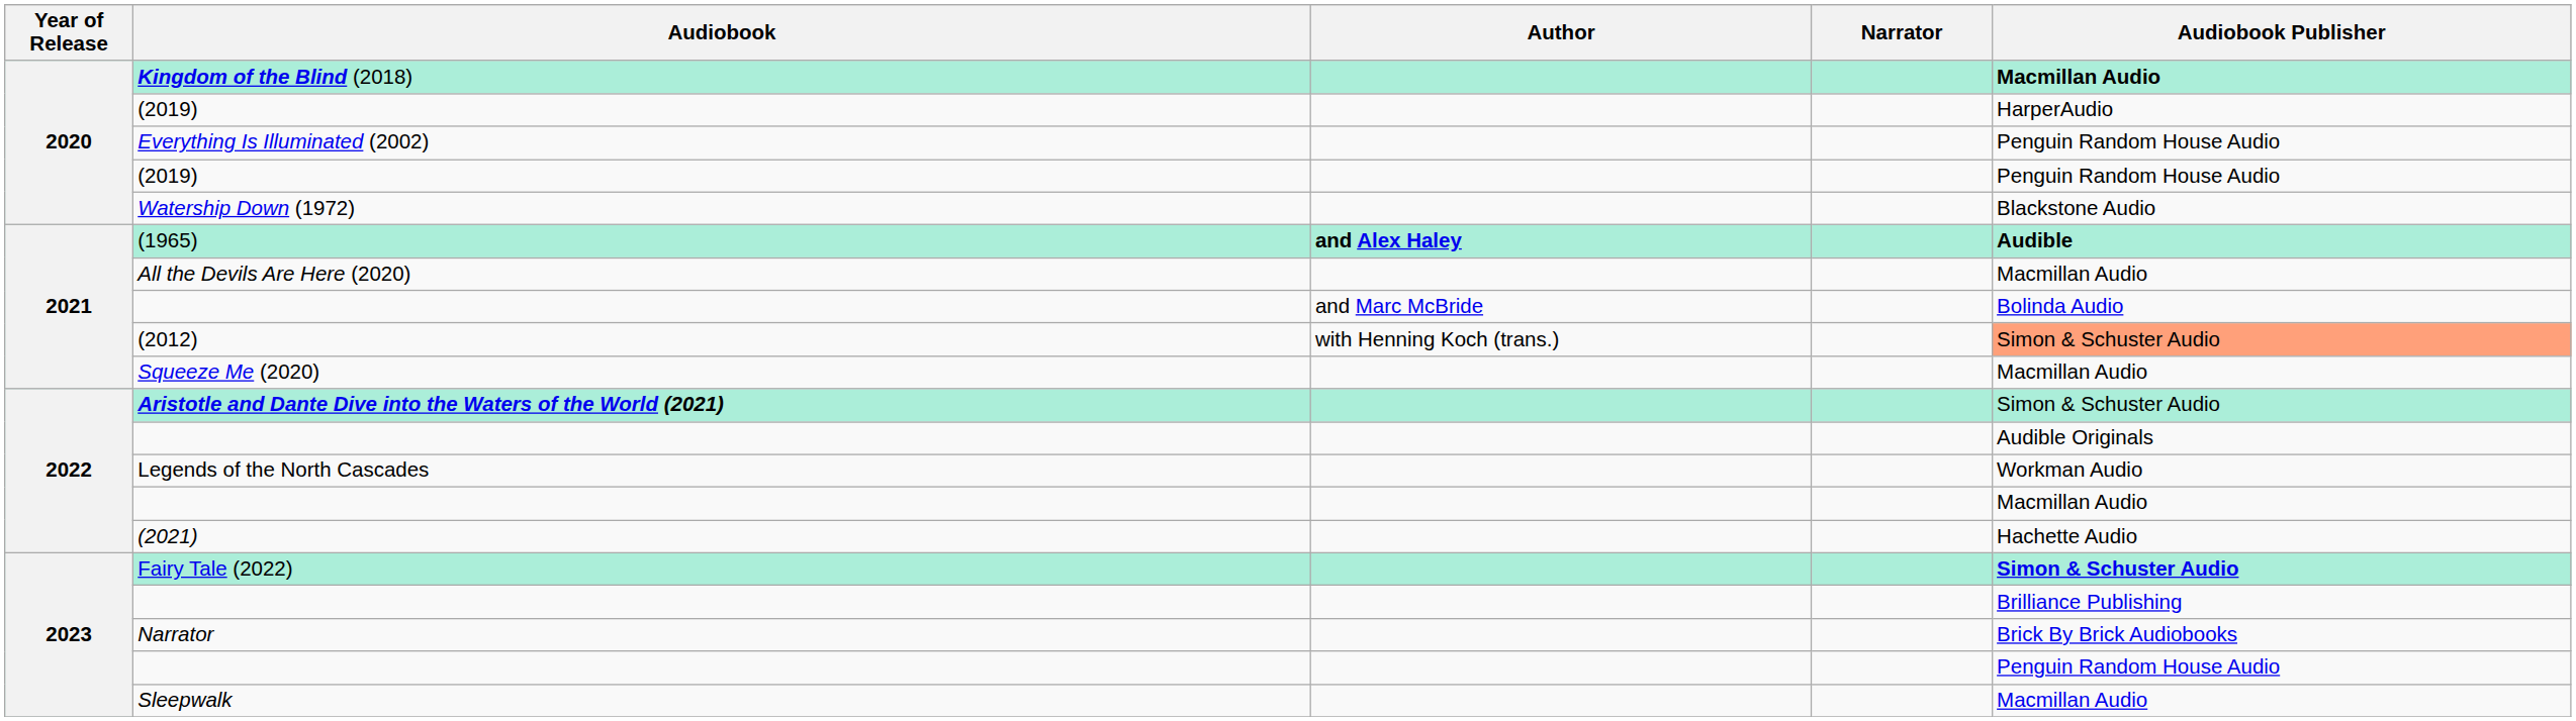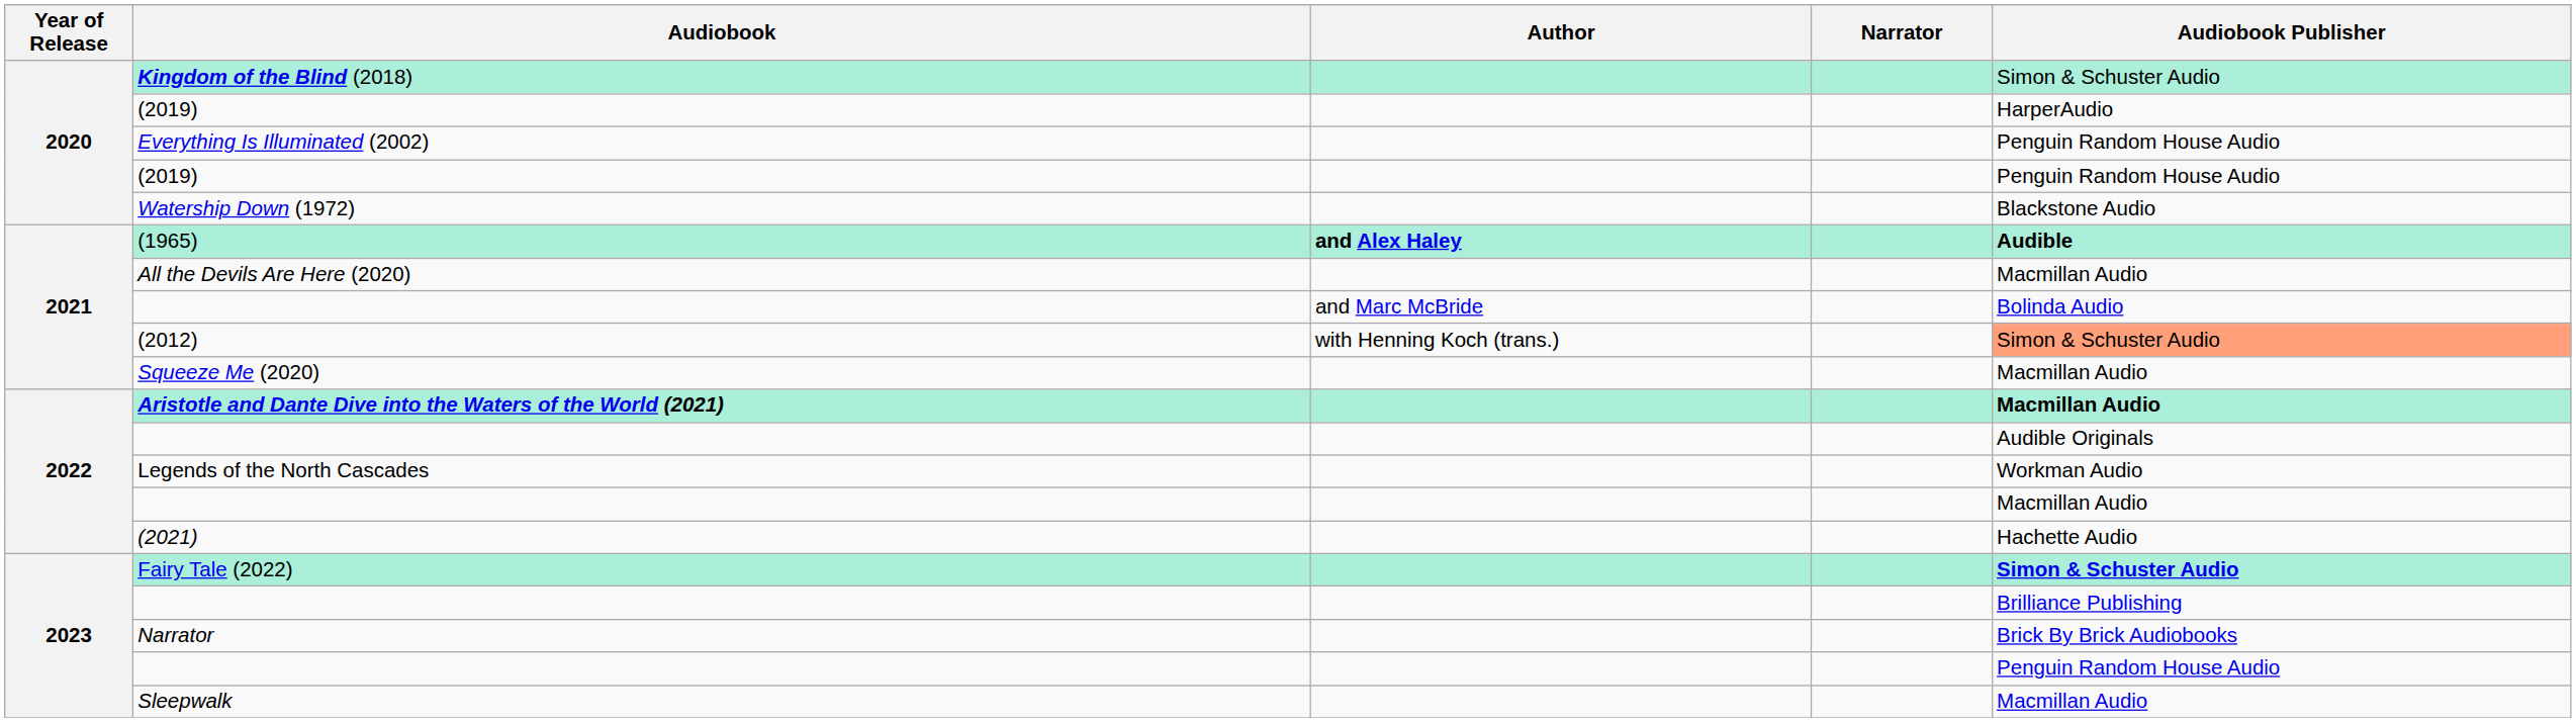Kingdom of the Blind (2018) | Audiobook Publisher: Macmillan Audio -> Simon & Schuster Audio
Aristotle and Dante Dive into the Waters of the World (2021) | Audiobook Publisher: Simon & Schuster Audio -> Macmillan Audio
